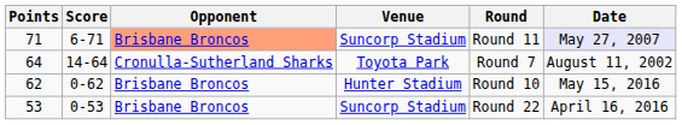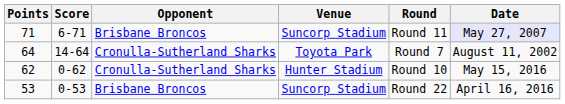71 | Opponent: lightsalmon background -> no background
62 | Opponent: Brisbane Broncos -> Cronulla-Sutherland Sharks
